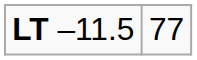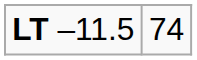LT –11.5 | column 2: 77 -> 74
